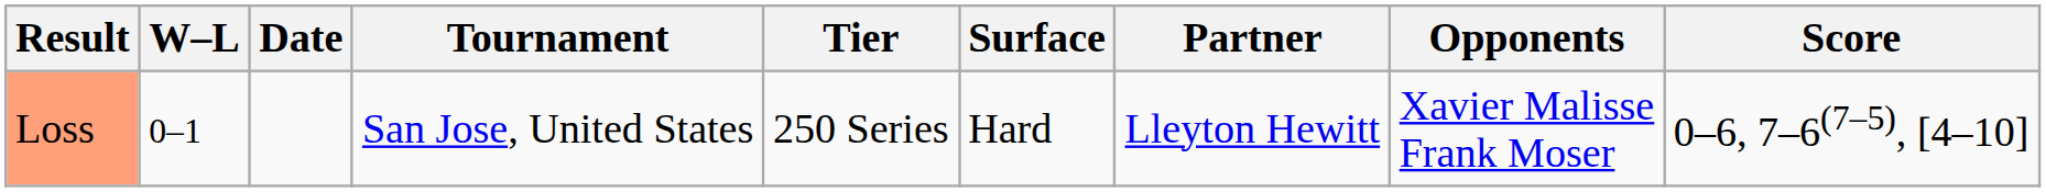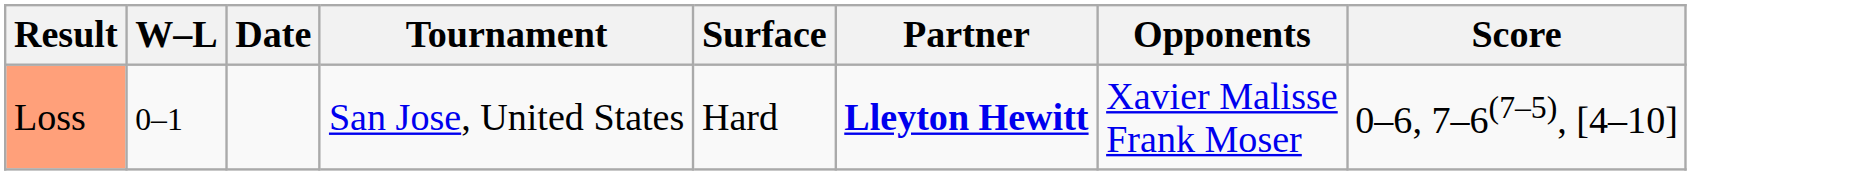- column: Tier | 250 Series
Loss | Partner: normal -> bold
